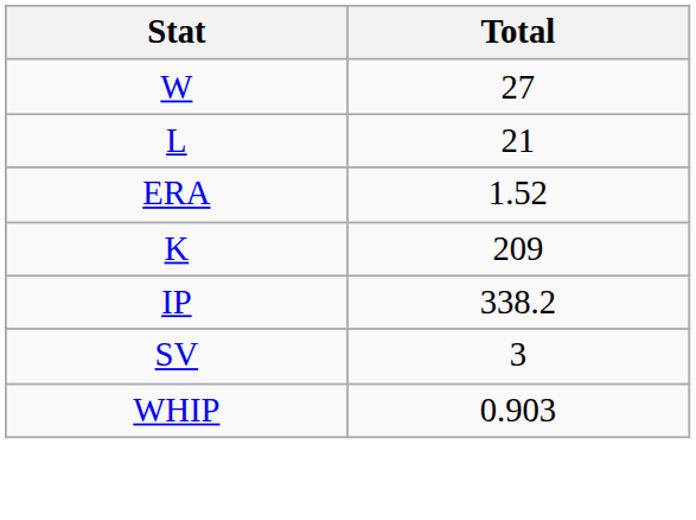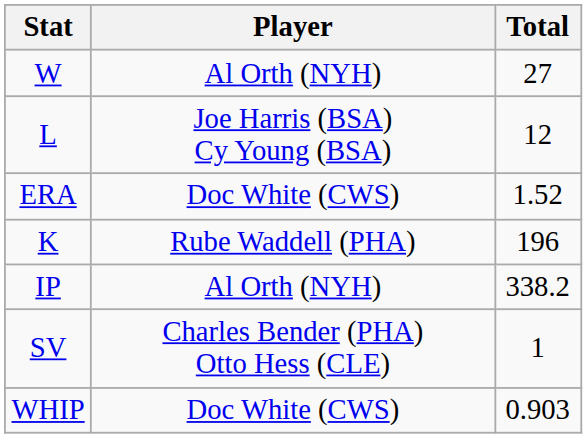+ column: Player | Al Orth (NYH) | Joe Harris (BSA) Cy Young (BSA) | Doc White (CWS) | Rube Waddell (PHA) | Al Orth (NYH) | Charles Bender (PHA) Otto Hess (CLE) | Doc White (CWS)
L | Total: 21 -> 12
K | Total: 209 -> 196
SV | Total: 3 -> 1
